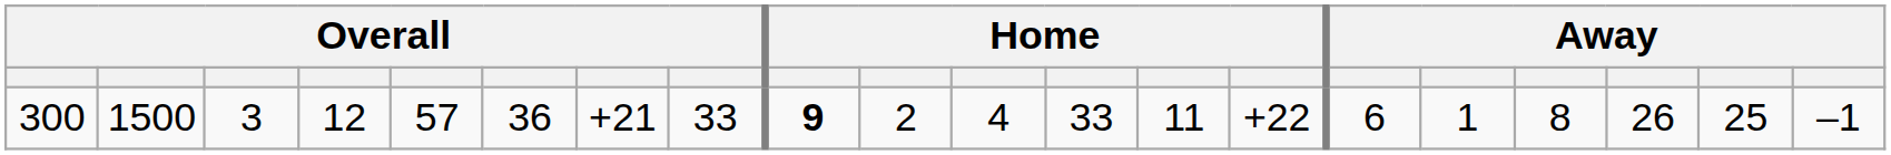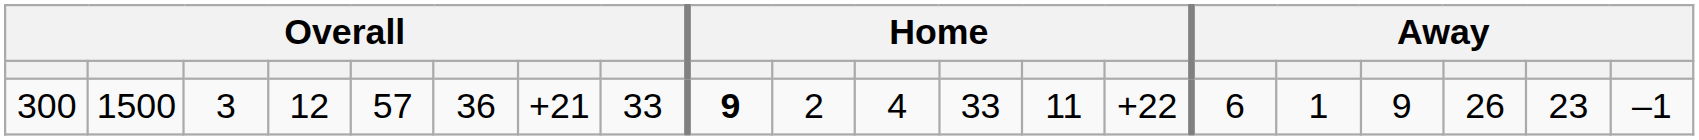300 | column 17: 8 -> 9
300 | column 19: 25 -> 23
